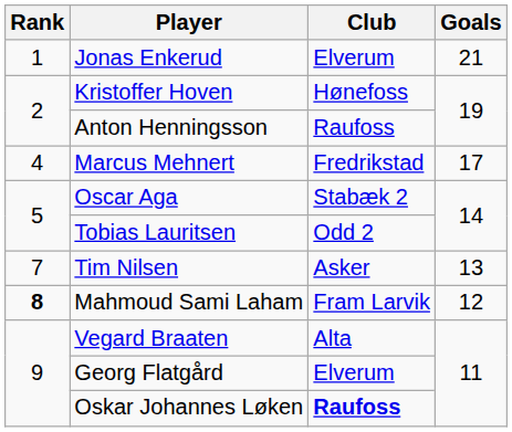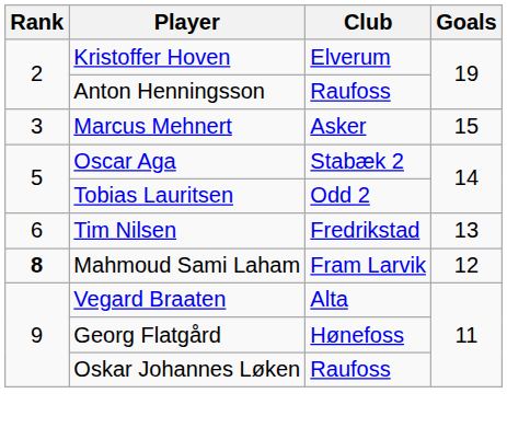- row: 1 | Jonas Enkerud | Elverum | 21
Kristoffer Hoven | Club: Hønefoss -> Elverum
Marcus Mehnert | Rank: 4 -> 3
Marcus Mehnert | Club: Fredrikstad -> Asker
Marcus Mehnert | Goals: 17 -> 15
Tim Nilsen | Rank: 7 -> 6
Tim Nilsen | Club: Asker -> Fredrikstad
Georg Flatgård | Club: Elverum -> Hønefoss
Oskar Johannes Løken | Club: bold -> normal
